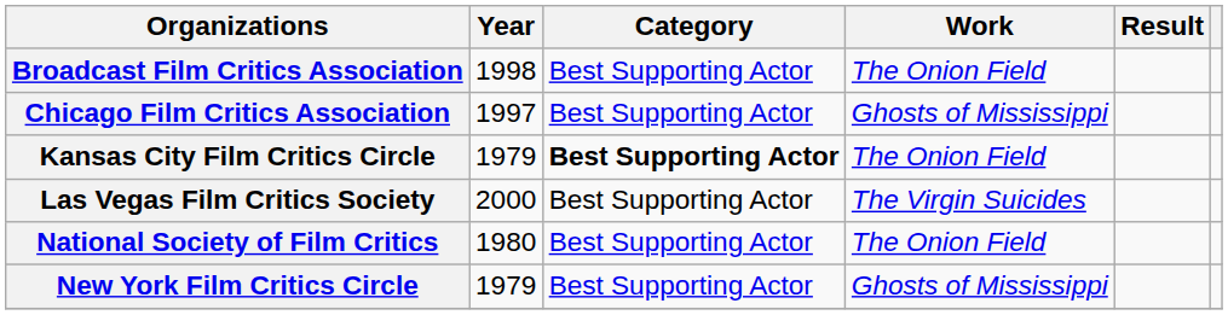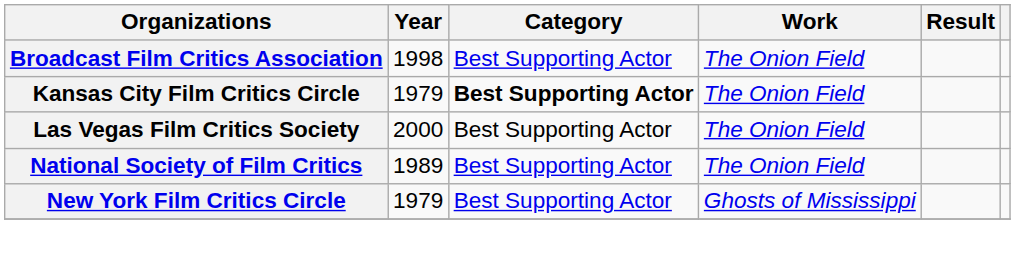- row: Chicago Film Critics Association | 1997 | Best Supporting Actor | Ghosts of Mississippi
Las Vegas Film Critics Society | Work: The Virgin Suicides -> The Onion Field
National Society of Film Critics | Year: 1980 -> 1989
